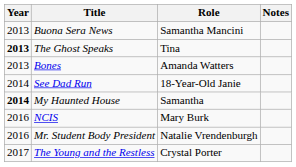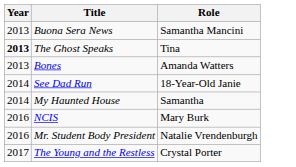- column: Notes
My Haunted House | Year: bold -> normal
